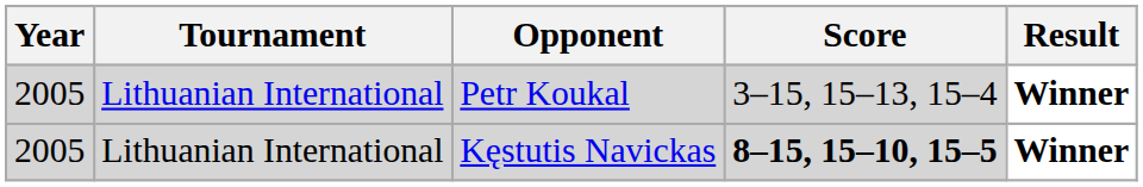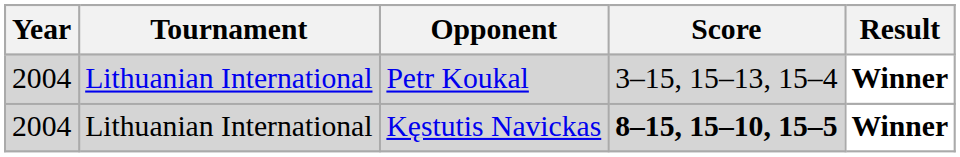Petr Koukal | Year: 2005 -> 2004
Kęstutis Navickas | Year: 2005 -> 2004
